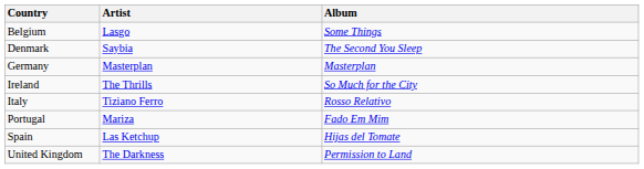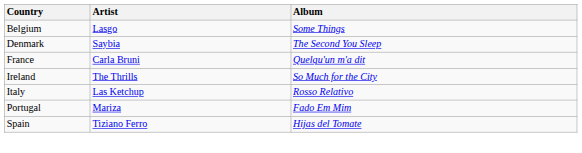+ row: France | Carla Bruni | Quelqu'un m'a dit
- row: Germany | Masterplan | Masterplan
Italy | Artist: Tiziano Ferro -> Las Ketchup
Spain | Artist: Las Ketchup -> Tiziano Ferro
- row: United Kingdom | The Darkness | Permission to Land
